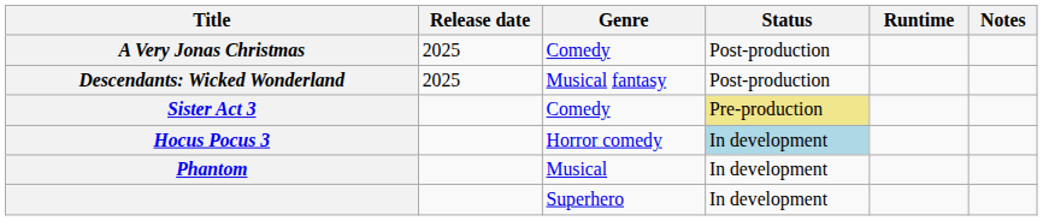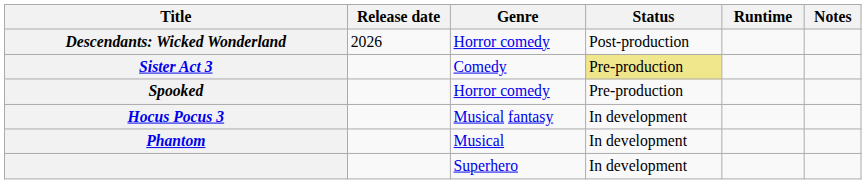- row: A Very Jonas Christmas | 2025 | Comedy | Post-production
Descendants: Wicked Wonderland | Release date: 2025 -> 2026
Descendants: Wicked Wonderland | Genre: Musical fantasy -> Horror comedy
+ row: Spooked | Horror comedy | Pre-production
Hocus Pocus 3 | Genre: Horror comedy -> Musical fantasy
Hocus Pocus 3 | Status: lightblue background -> no background
